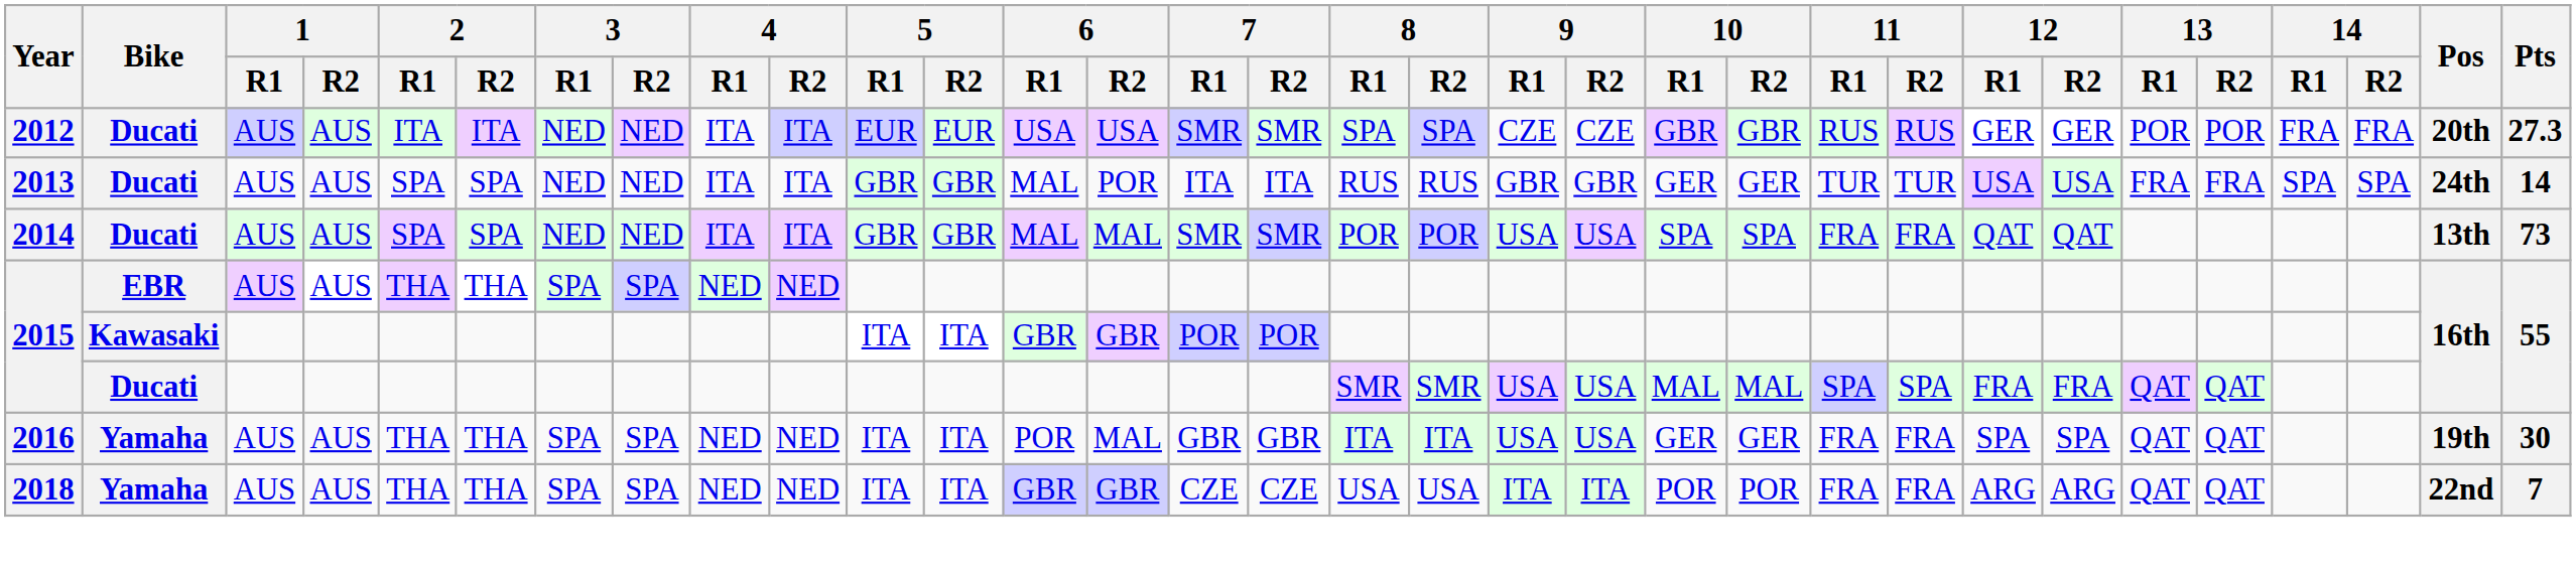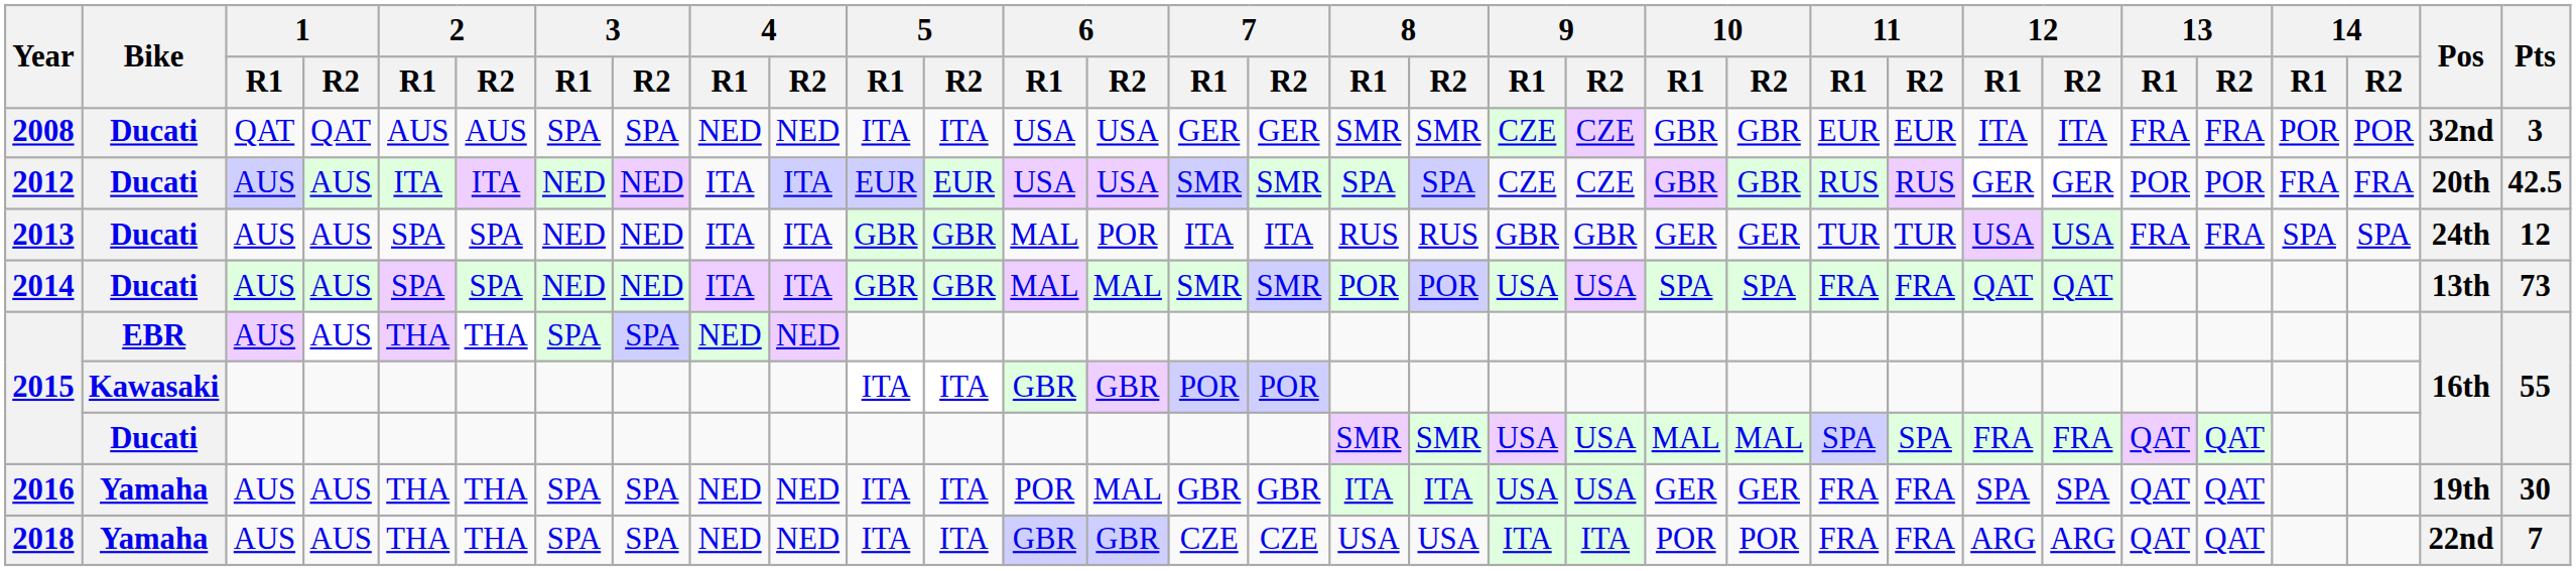+ row: 2008 | Ducati | QAT | QAT | AUS | AUS | SPA | SPA | NED | NED | ITA | ITA | USA | USA | GER | GER | SMR | SMR | CZE | CZE | GBR | GBR | EUR | EUR | ITA | ITA | FRA | FRA | POR | POR | 32nd | 3
2012 | Pts: 27.3 -> 42.5
2013 | Pts: 14 -> 12
